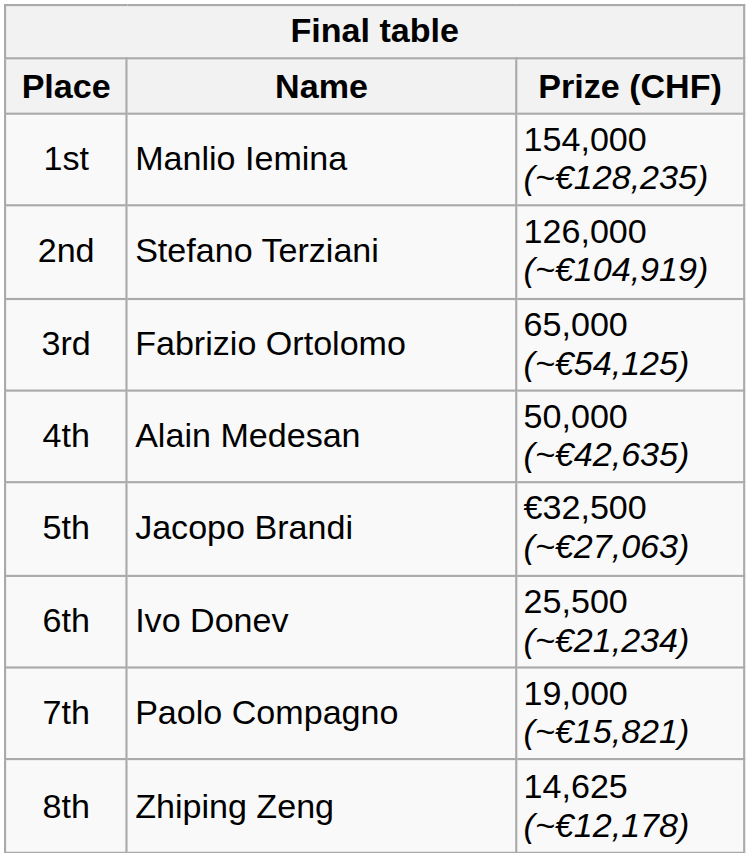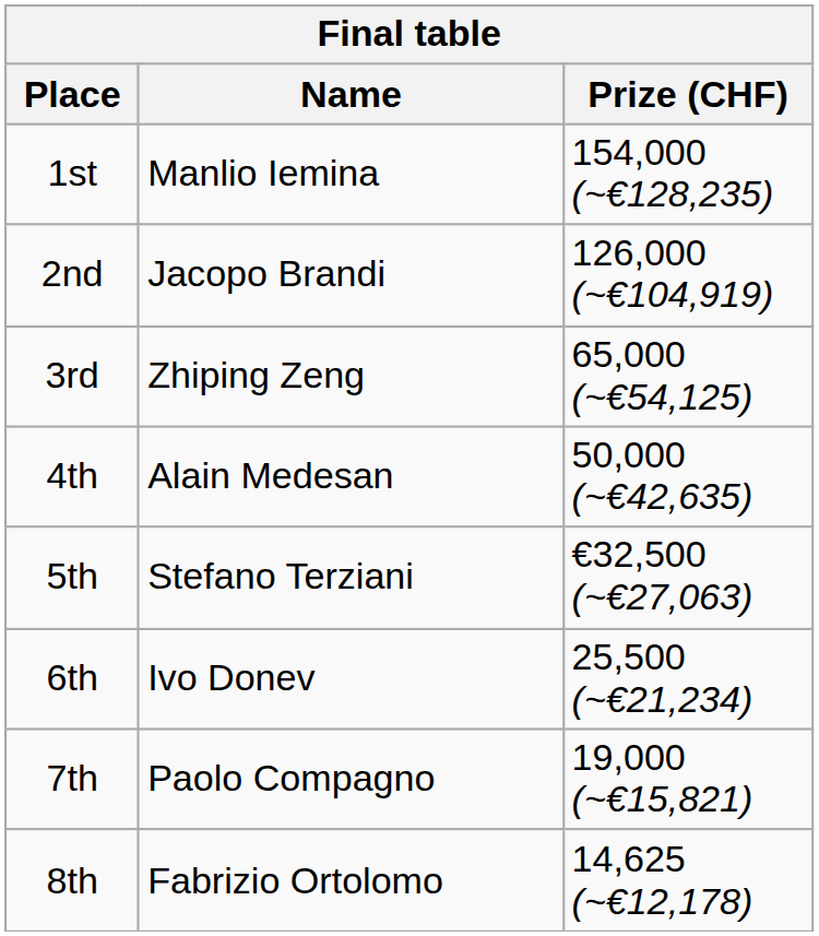2nd | Name: Stefano Terziani -> Jacopo Brandi
3rd | Name: Fabrizio Ortolomo -> Zhiping Zeng
5th | Name: Jacopo Brandi -> Stefano Terziani
8th | Name: Zhiping Zeng -> Fabrizio Ortolomo
